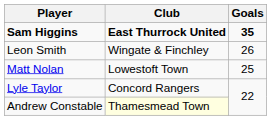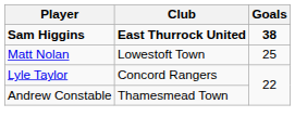Sam Higgins | Goals: 35 -> 38
- row: Leon Smith | Wingate & Finchley | 26
Andrew Constable | Club: lightyellow background -> no background
